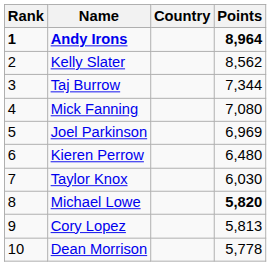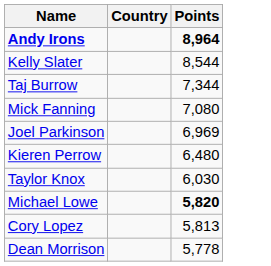- column: Rank | 1 | 2 | 3 | 4 | 5 | 6 | 7 | 8 | 9 | 10
Kelly Slater | Points: 8,562 -> 8,544
